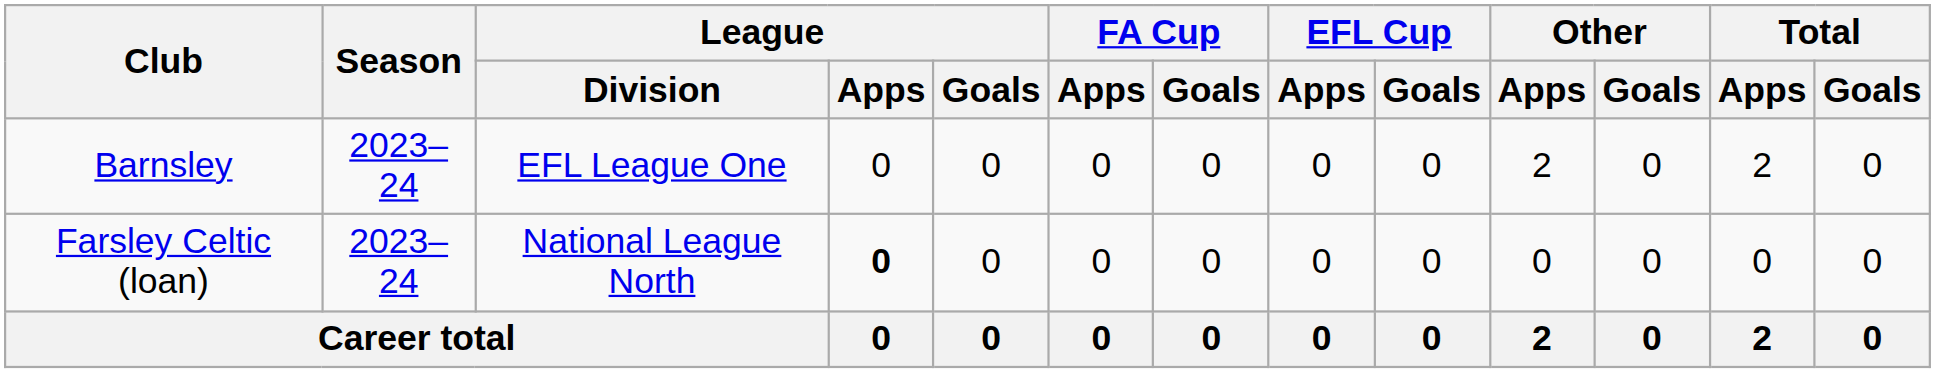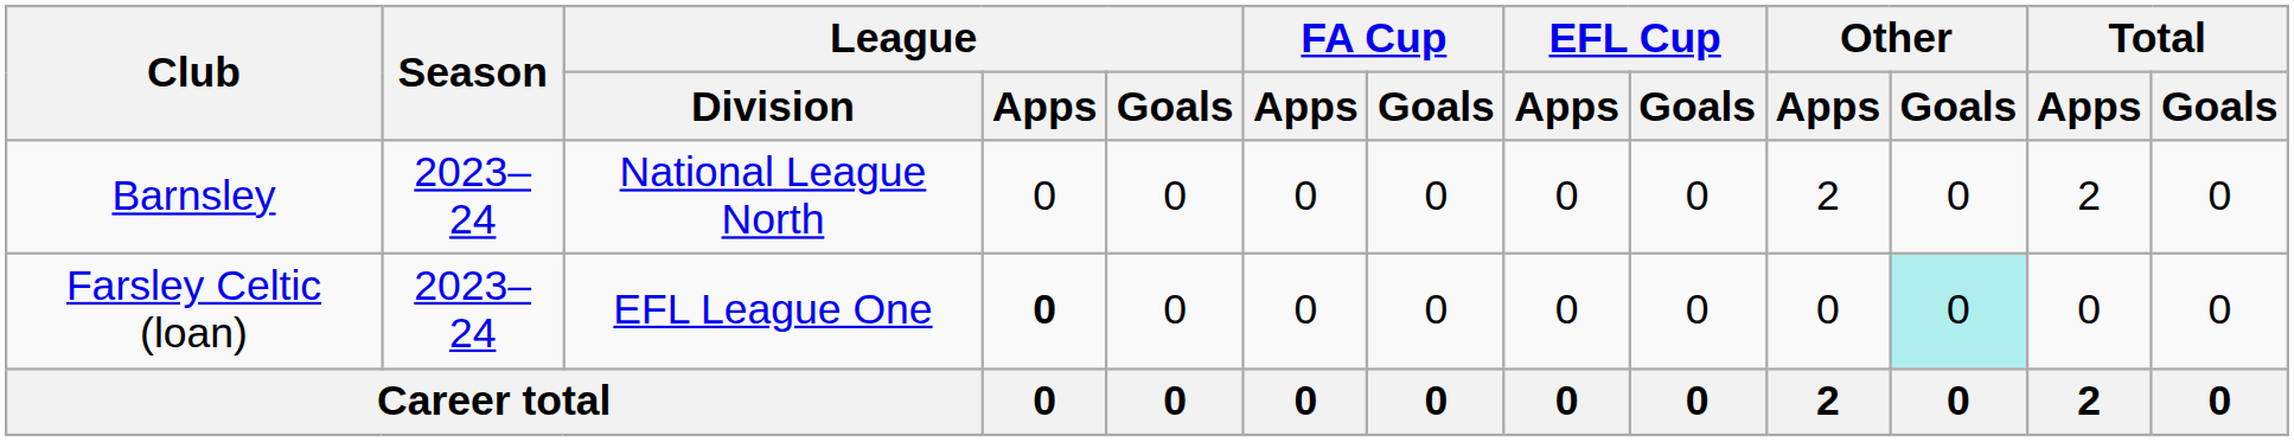Barnsley | League / Division: EFL League One -> National League North
Farsley Celtic (loan) | League / Division: National League North -> EFL League One
Farsley Celtic (loan) | Other / Goals: no background -> paleturquoise background
